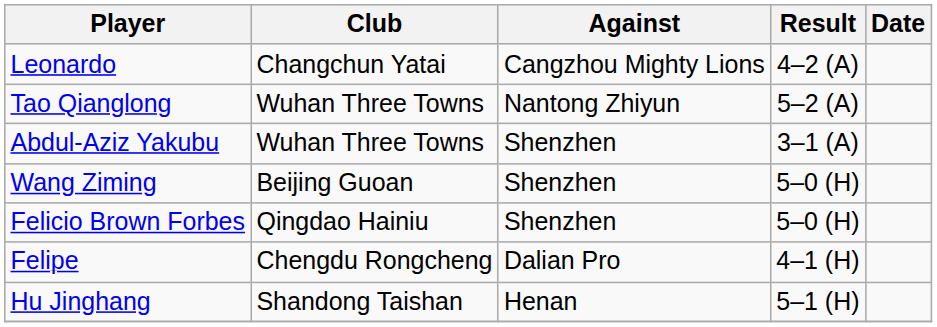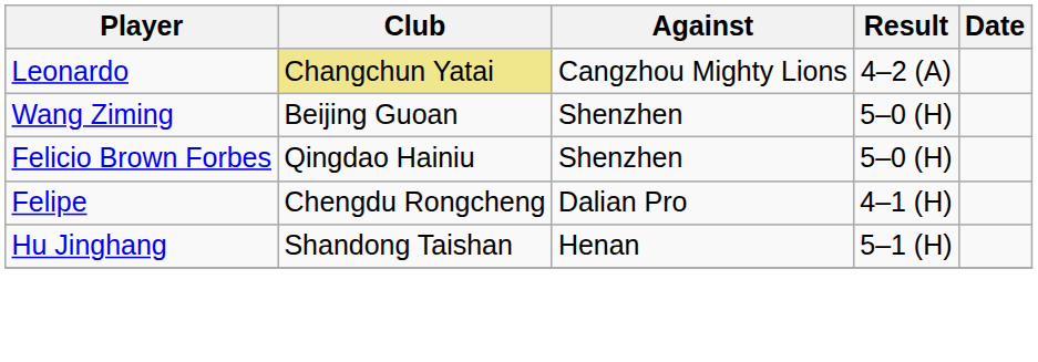Leonardo | Club: no background -> khaki background
- row: Tao Qianglong | Wuhan Three Towns | Nantong Zhiyun | 5–2 (A)
- row: Abdul-Aziz Yakubu | Wuhan Three Towns | Shenzhen | 3–1 (A)
